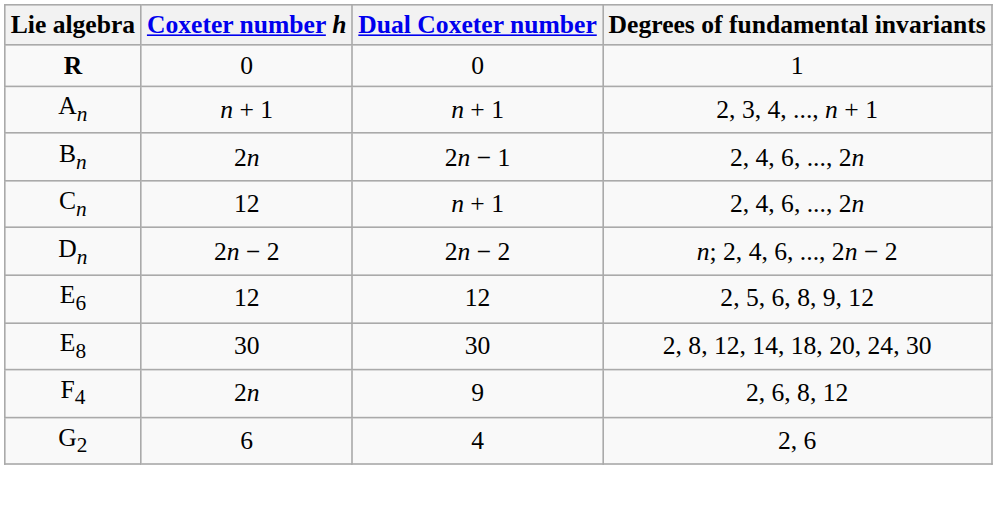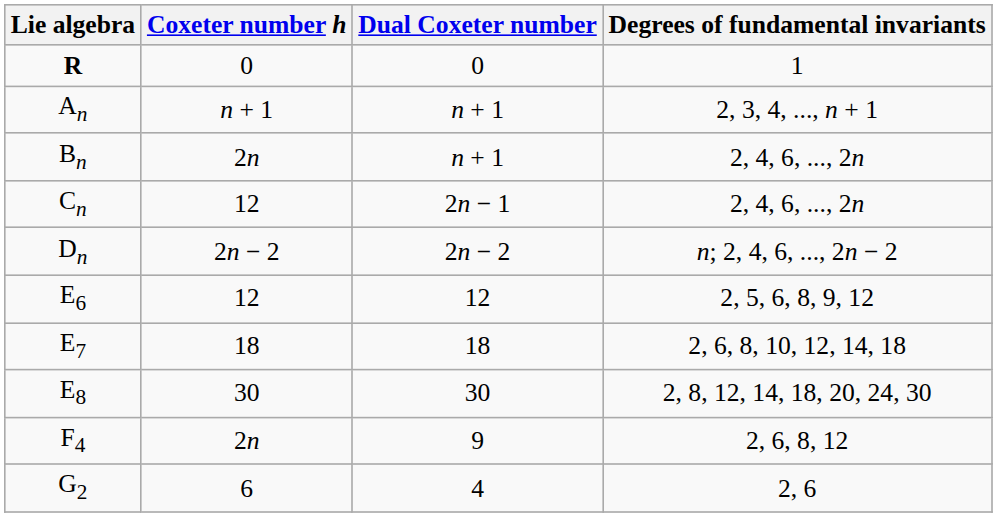Bn | Dual Coxeter number: 2n − 1 -> n + 1
Cn | Dual Coxeter number: n + 1 -> 2n − 1
+ row: E7 | 18 | 18 | 2, 6, 8, 10, 12, 14, 18
